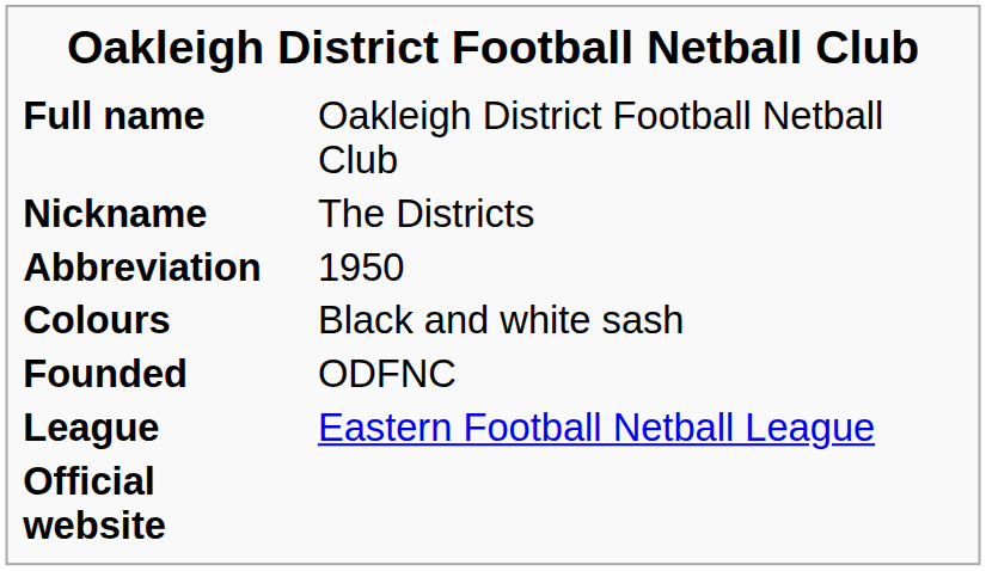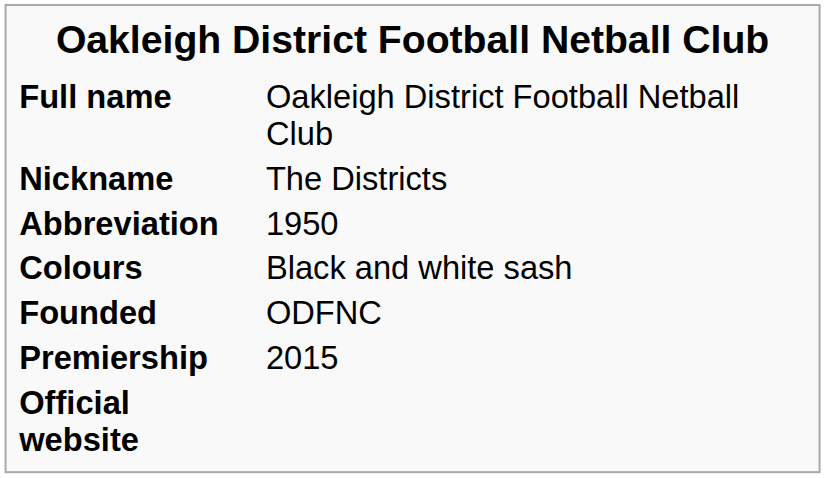- row: League | Eastern Football Netball League
+ row: Premiership | 2015
